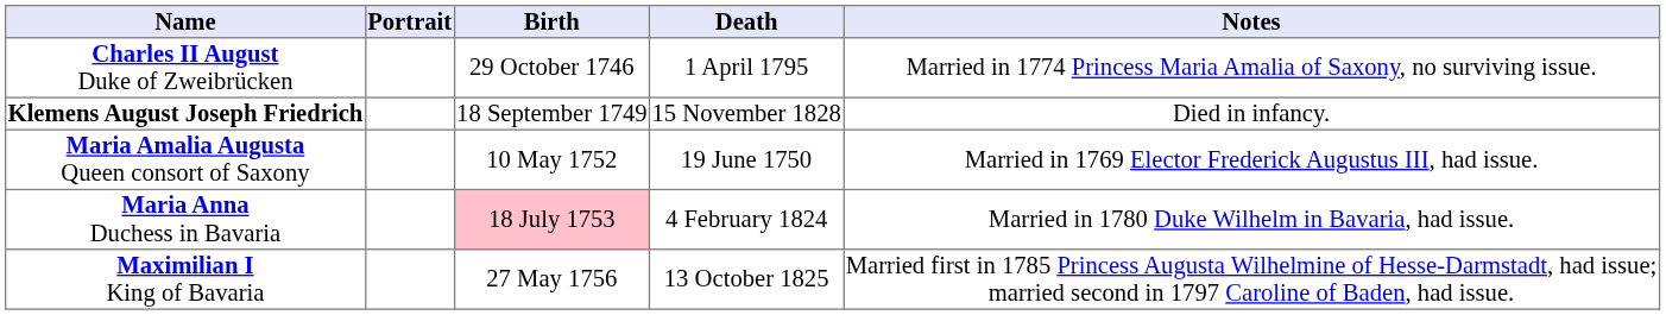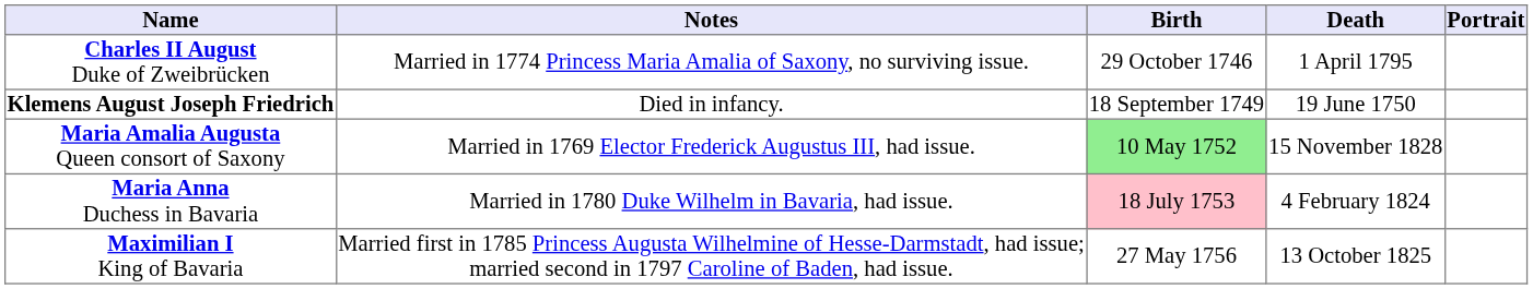columns swapped: Portrait <-> Notes
Klemens August Joseph Friedrich | Death: 15 November 1828 -> 19 June 1750
Maria Amalia Augusta Queen consort of Saxony | Birth: no background -> lightgreen background
Maria Amalia Augusta Queen consort of Saxony | Death: 19 June 1750 -> 15 November 1828
